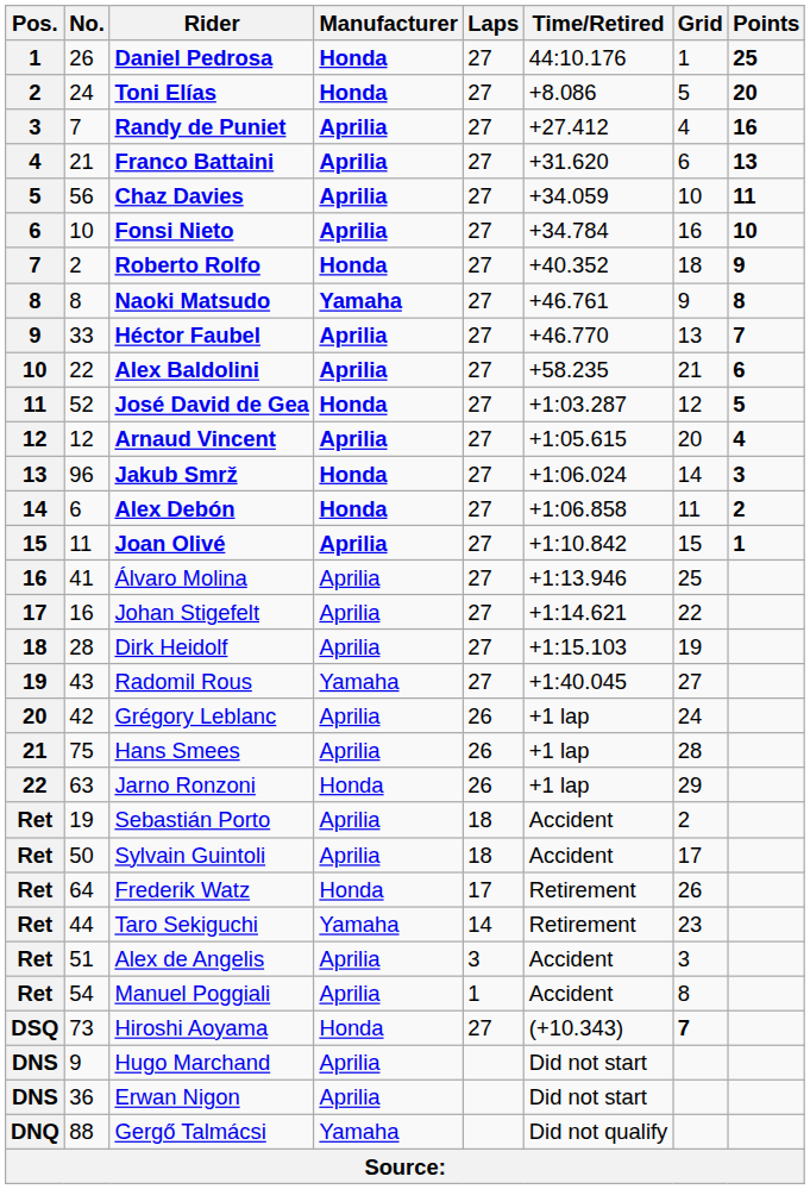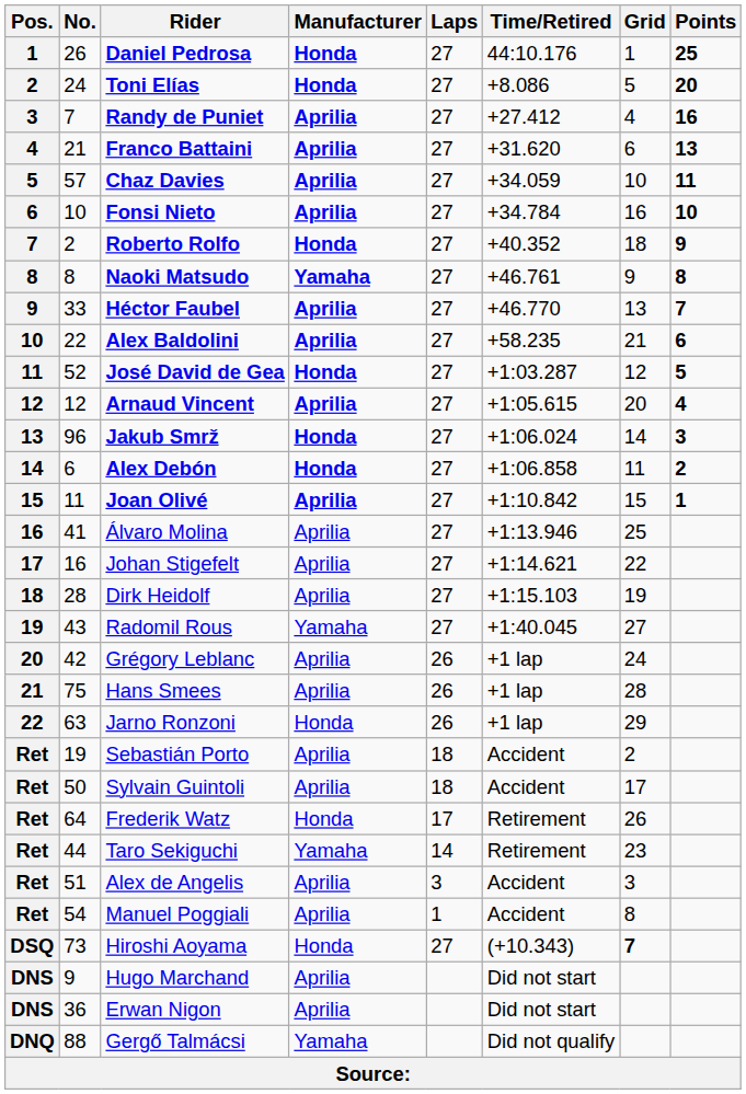Chaz Davies | No.: 56 -> 57
